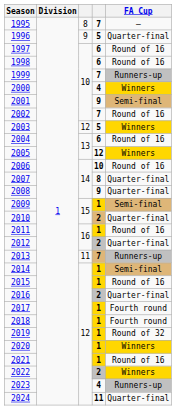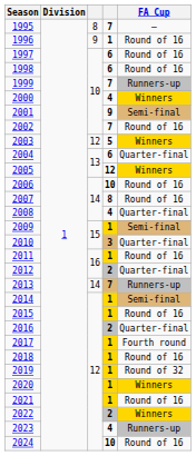1996 | column 4: 5 -> 1
1996 | FA Cup: Quarter-final -> Round of 16
2004 | FA Cup: Round of 16 -> Quarter-final
2007 | FA Cup: Quarter-final -> Round of 16
2008 | column 4: 9 -> 4
2010 | column 4: 2 -> 3
2013 | column 3: 11 -> 14
2018 | FA Cup: Fourth round -> Round of 16
2024 | column 4: 11 -> 10
2024 | FA Cup: Quarter-final -> Round of 16
